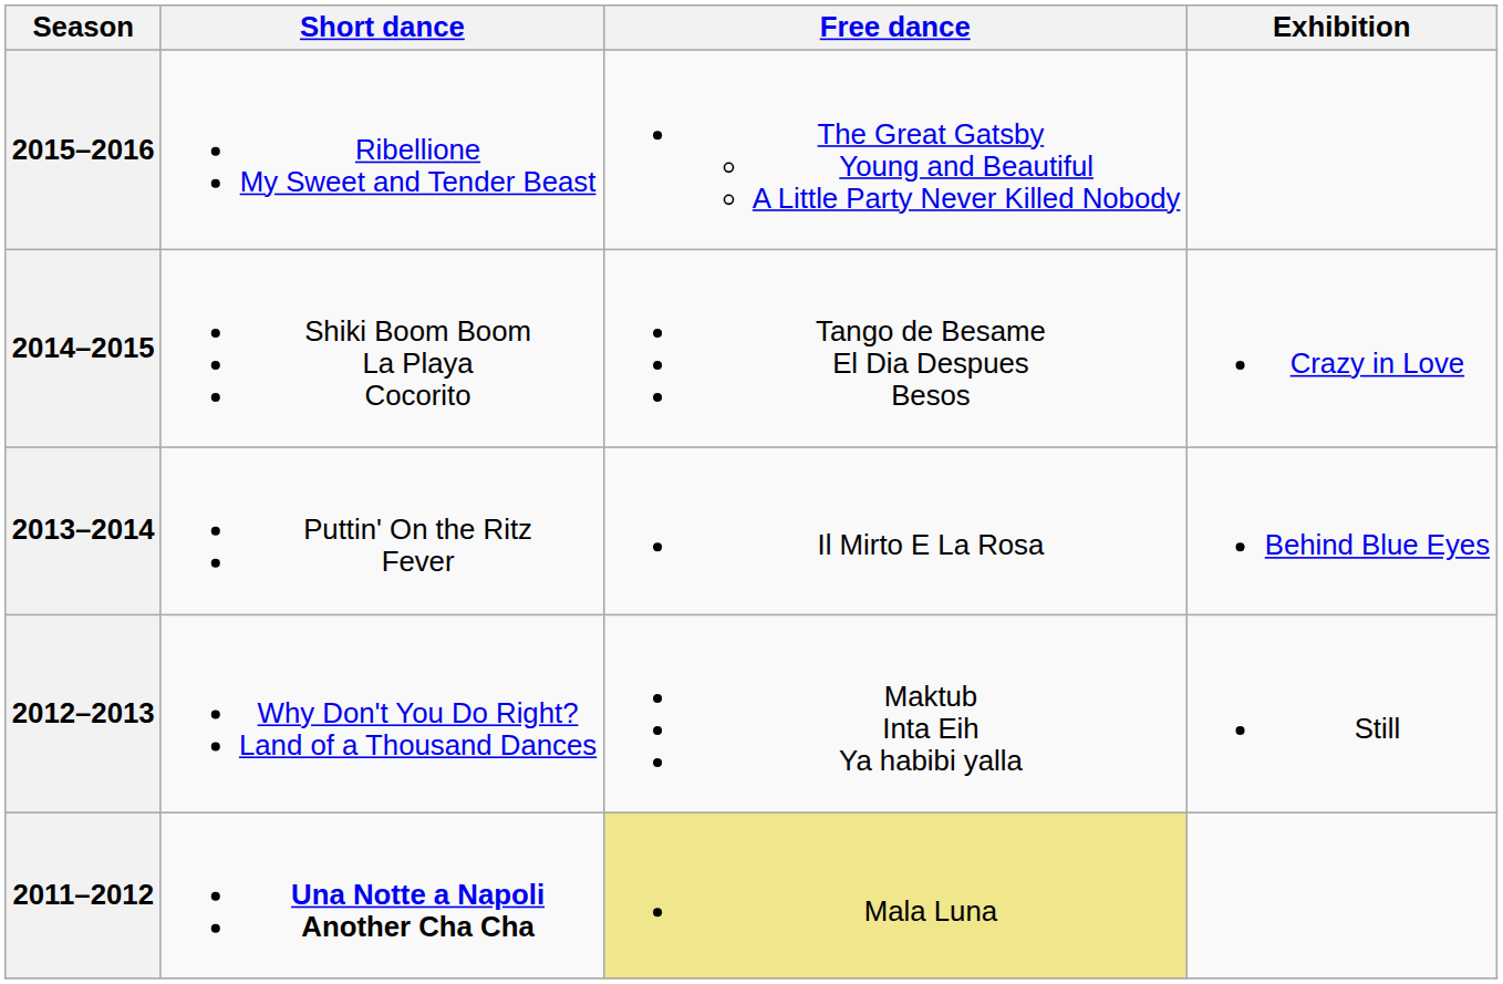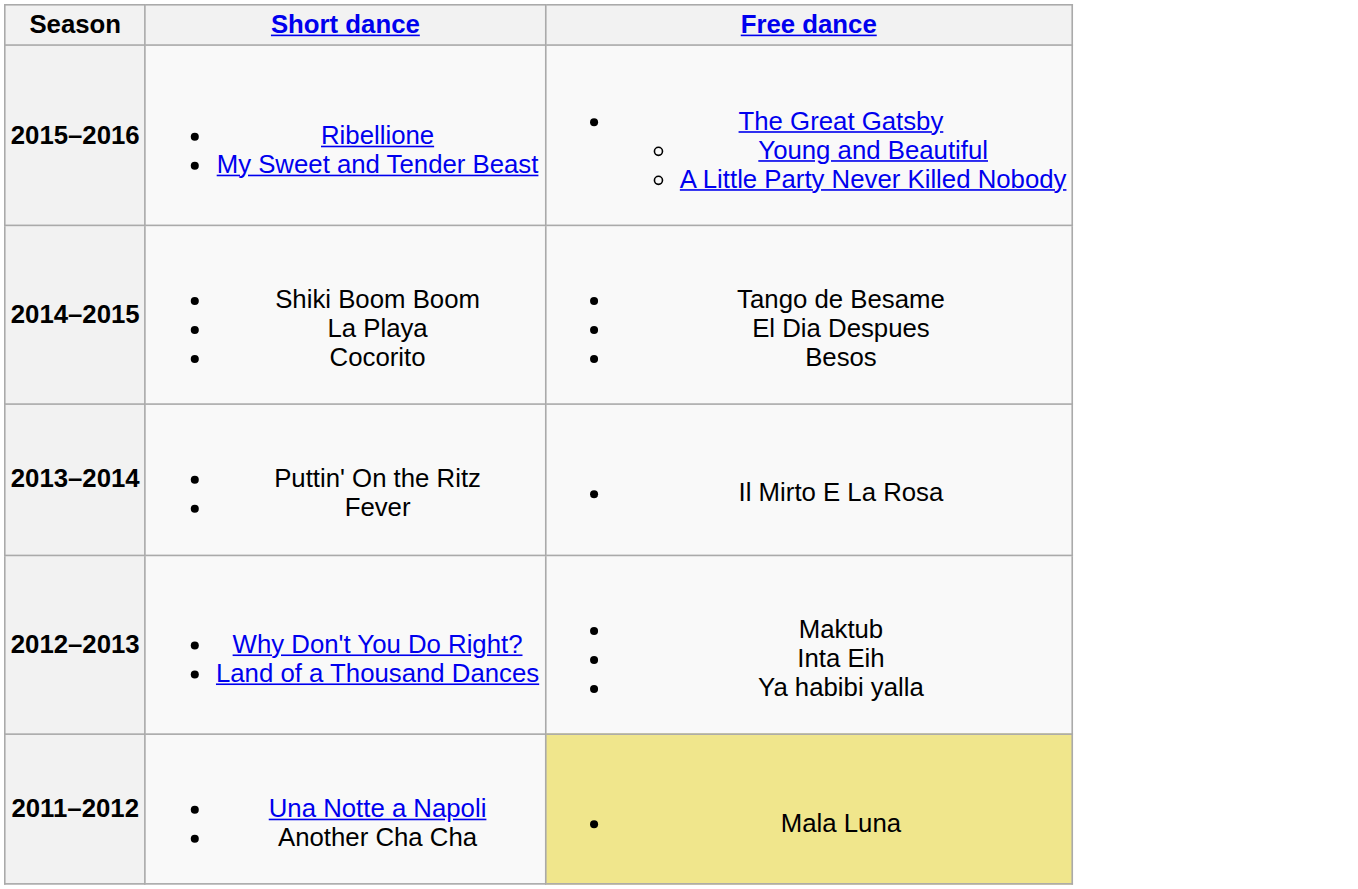- column: Exhibition | Crazy in Love | Behind Blue Eyes | Still
2011–2012 | Short dance: bold -> normal
